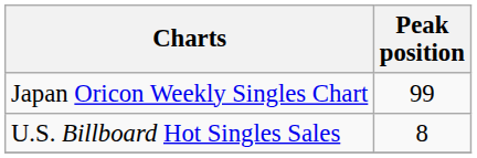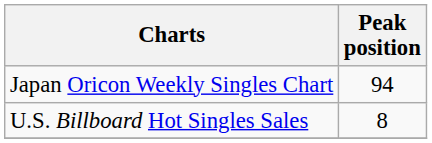Japan Oricon Weekly Singles Chart | Peak position: 99 -> 94
